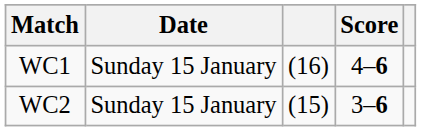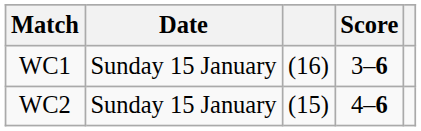WC1 | Score: 4–6 -> 3–6
WC2 | Score: 3–6 -> 4–6
